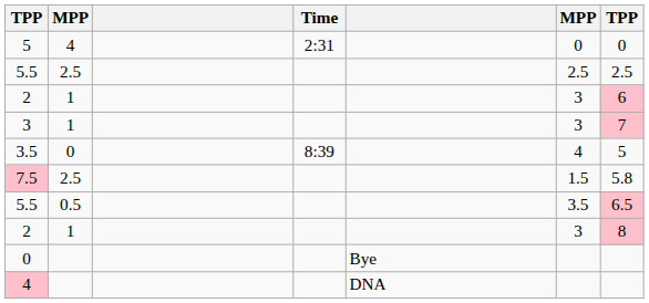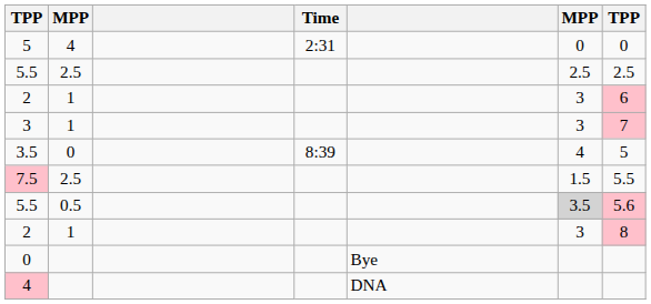7.5 | column 7: 5.8 -> 5.5
5.5 / 0.5 | column 6: no background -> lightgrey background
5.5 / 0.5 | column 7: 6.5 -> 5.6
